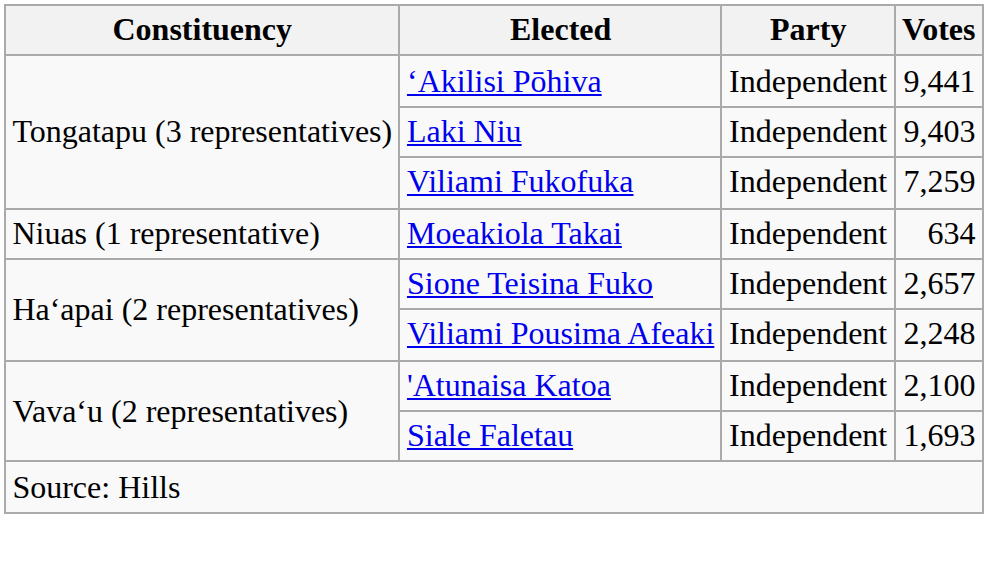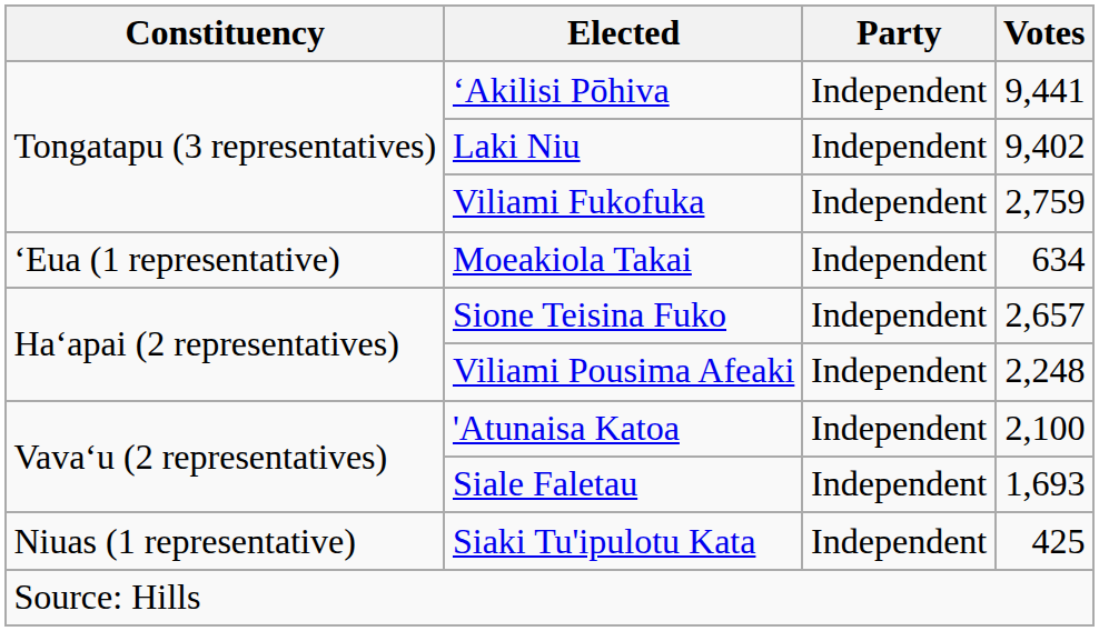Laki Niu | Votes: 9,403 -> 9,402
Viliami Fukofuka | Votes: 7,259 -> 2,759
Moeakiola Takai | Constituency: Niuas (1 representative) -> ʻEua (1 representative)
+ row: Niuas (1 representative) | Siaki Tu'ipulotu Kata | Independent | 425
